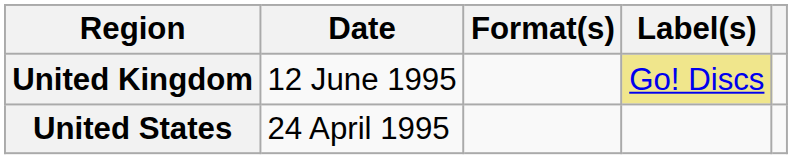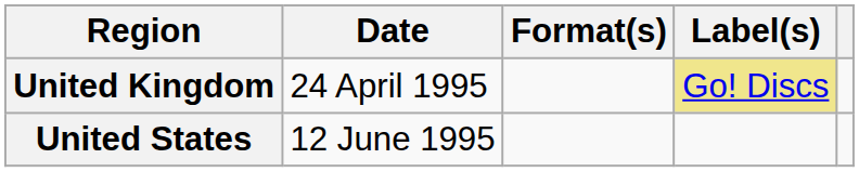United Kingdom | Date: 12 June 1995 -> 24 April 1995
United States | Date: 24 April 1995 -> 12 June 1995
